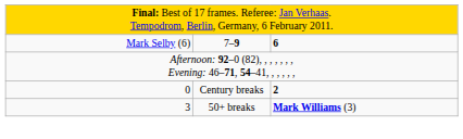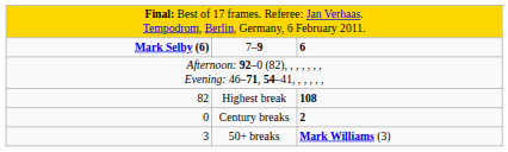7–9 | column 1: normal -> bold
+ row: 82 | Highest break | 108
